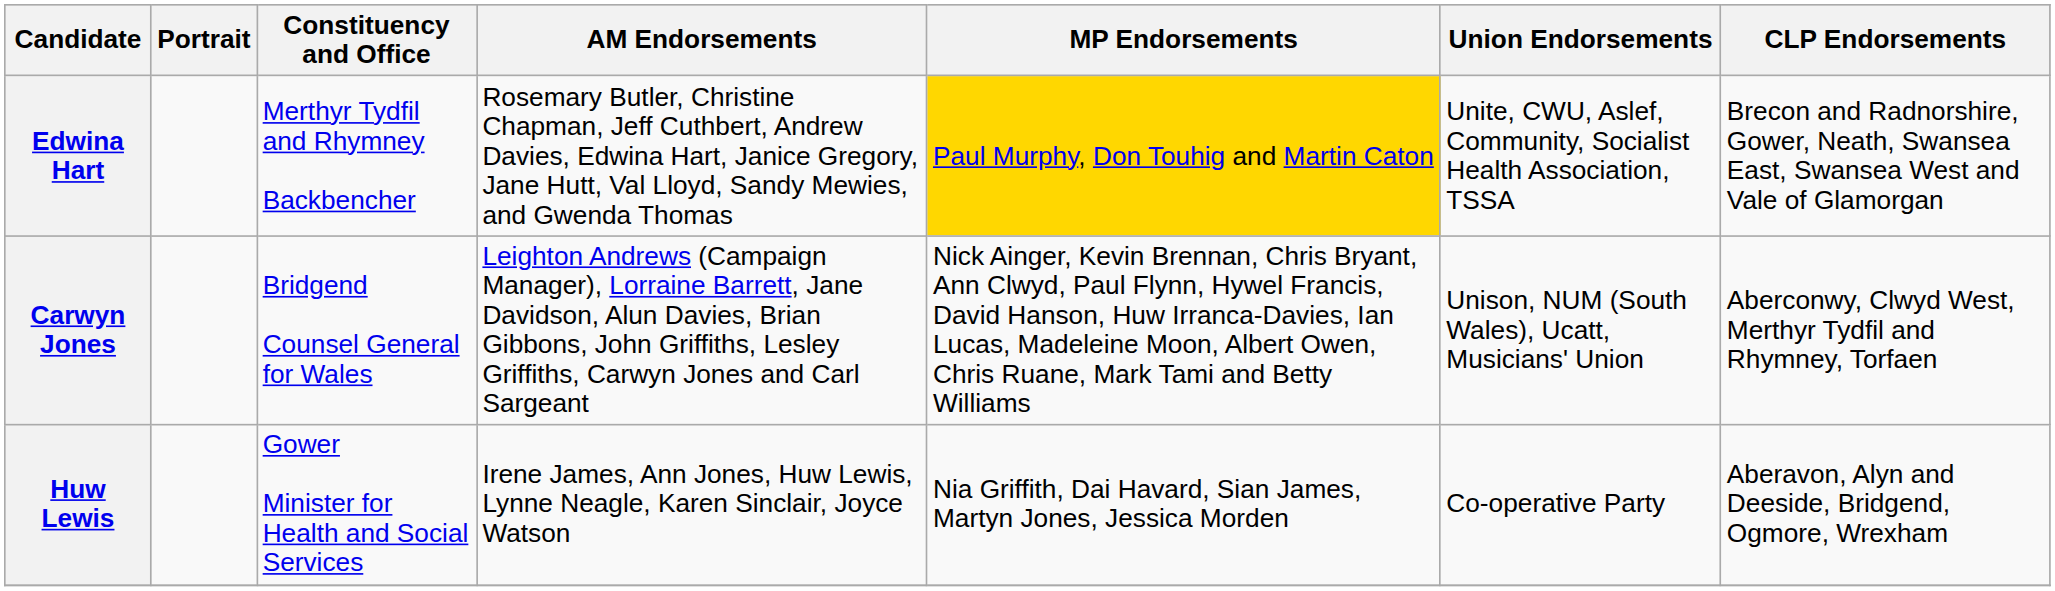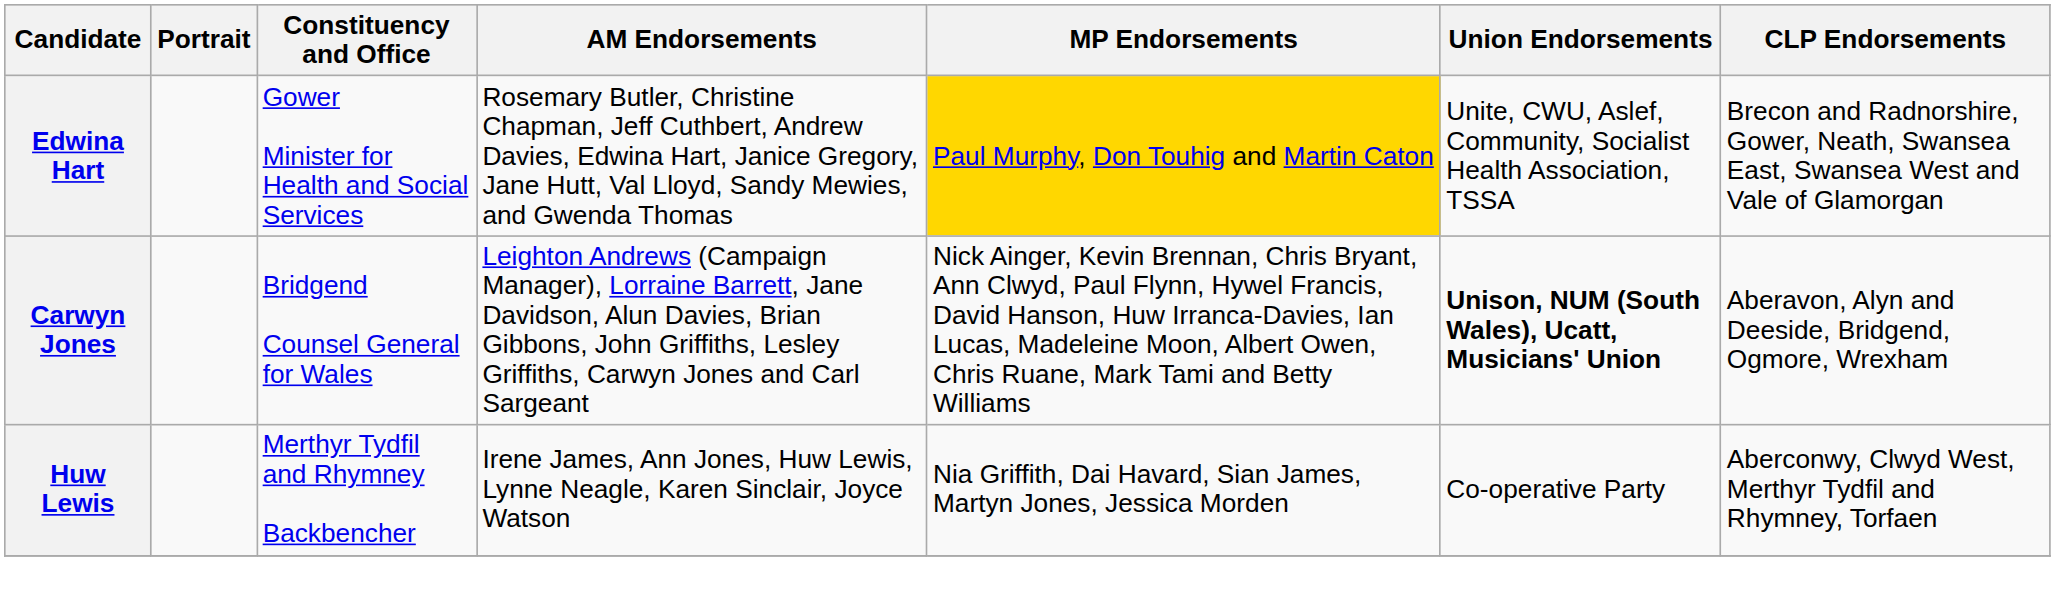Edwina Hart | Constituency and Office: Merthyr Tydfil and Rhymney Backbencher -> Gower Minister for Health and Social Services
Carwyn Jones | Union Endorsements: normal -> bold
Carwyn Jones | CLP Endorsements: Aberconwy, Clwyd West, Merthyr Tydfil and Rhymney, Torfaen -> Aberavon, Alyn and Deeside, Bridgend, Ogmore, Wrexham
Huw Lewis | Constituency and Office: Gower Minister for Health and Social Services -> Merthyr Tydfil and Rhymney Backbencher
Huw Lewis | CLP Endorsements: Aberavon, Alyn and Deeside, Bridgend, Ogmore, Wrexham -> Aberconwy, Clwyd West, Merthyr Tydfil and Rhymney, Torfaen
